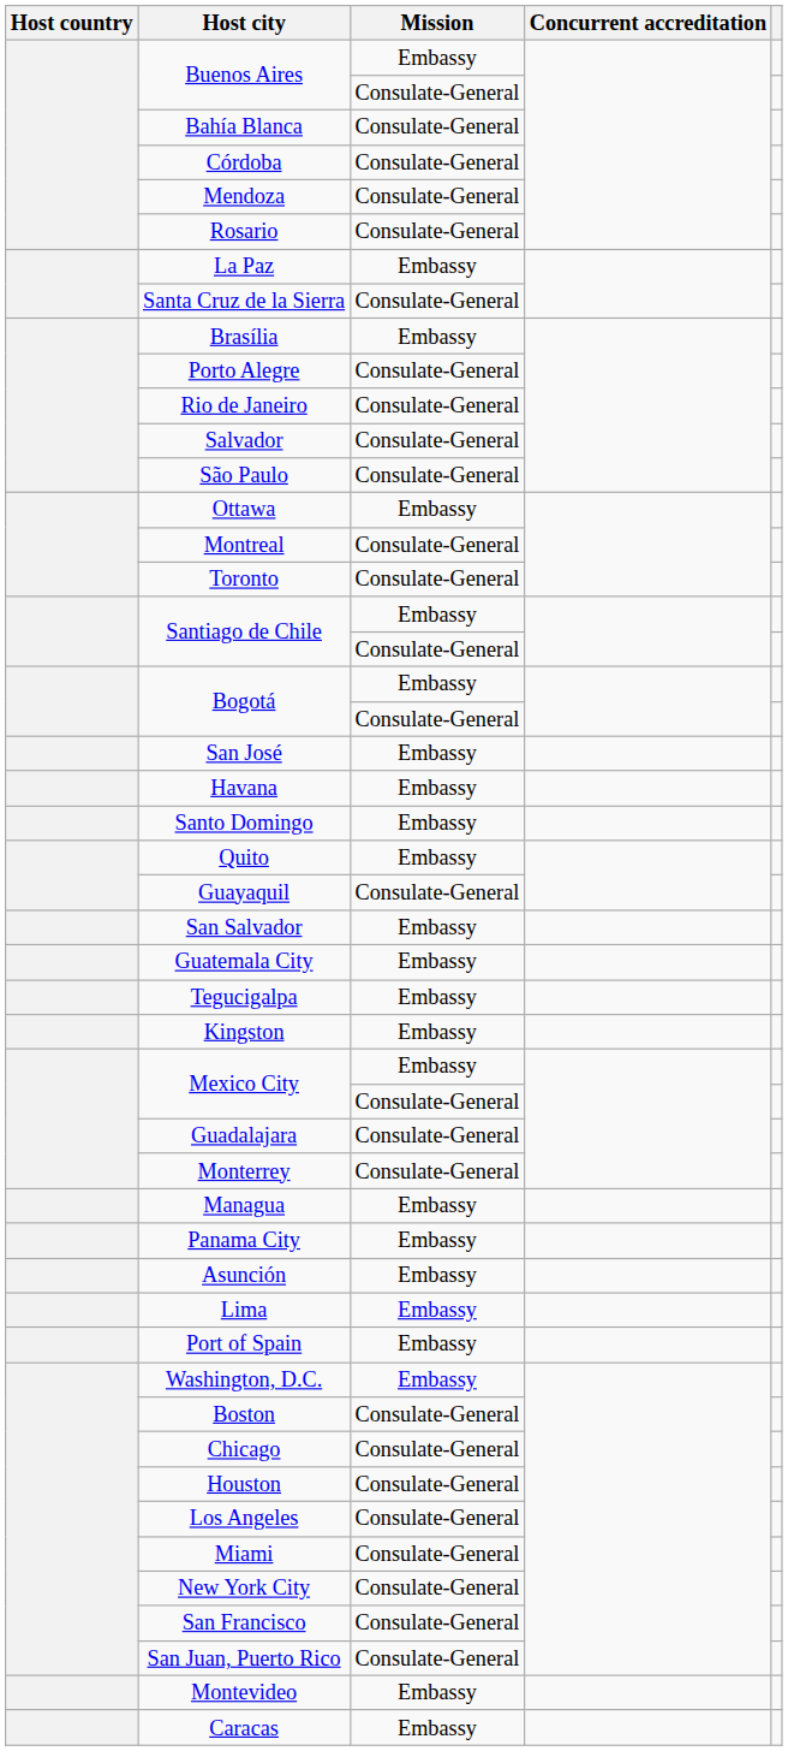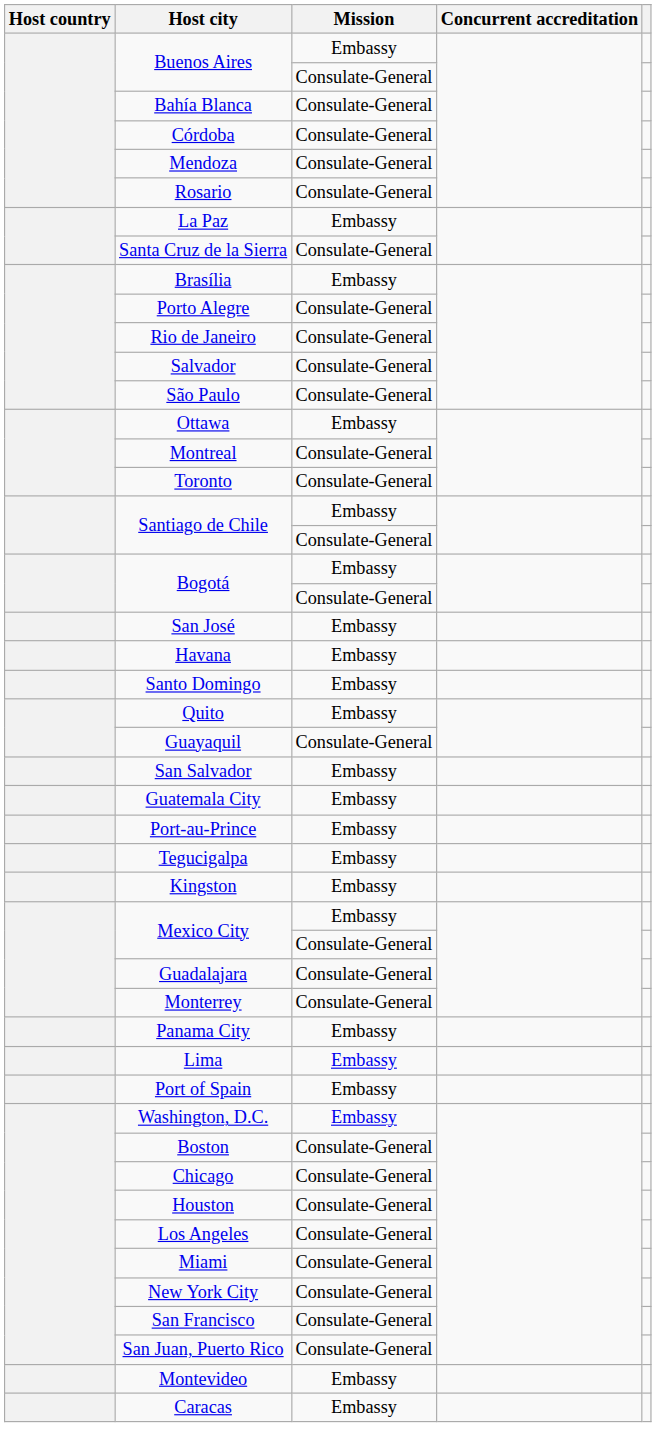+ row: Port-au-Prince | Embassy
- row: Managua | Embassy
- row: Asunción | Embassy
